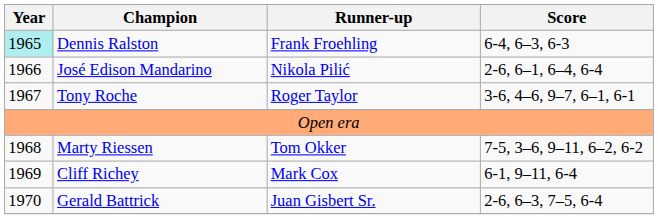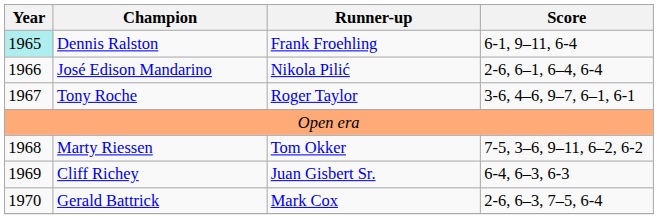Dennis Ralston | Score: 6-4, 6–3, 6-3 -> 6-1, 9–11, 6-4
Cliff Richey | Runner-up: Mark Cox -> Juan Gisbert Sr.
Cliff Richey | Score: 6-1, 9–11, 6-4 -> 6-4, 6–3, 6-3
Gerald Battrick | Runner-up: Juan Gisbert Sr. -> Mark Cox
